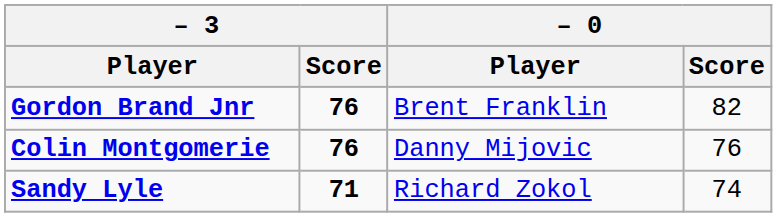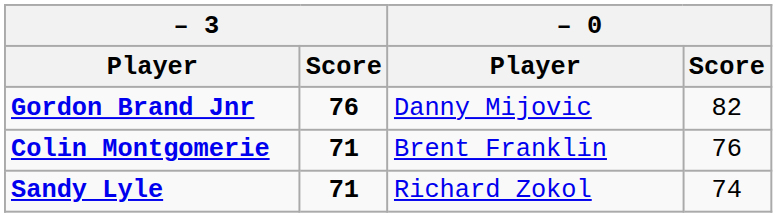Gordon Brand Jnr | – 0 / Player: Brent Franklin -> Danny Mijovic
Colin Montgomerie | – 3 / Score: 76 -> 71
Colin Montgomerie | – 0 / Player: Danny Mijovic -> Brent Franklin
